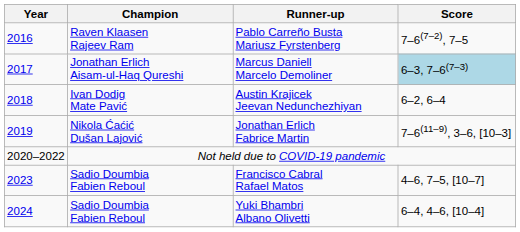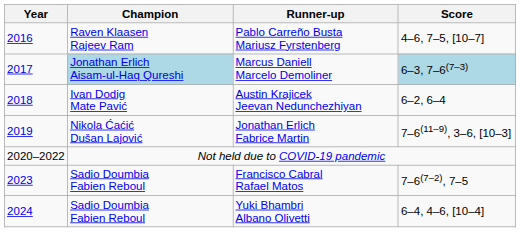Pablo Carreño Busta Mariusz Fyrstenberg | Score: 7–6(7–2), 7–5 -> 4–6, 7–5, [10–7]
Marcus Daniell Marcelo Demoliner | Champion: no background -> lightblue background
Francisco Cabral Rafael Matos | Score: 4–6, 7–5, [10–7] -> 7–6(7–2), 7–5
